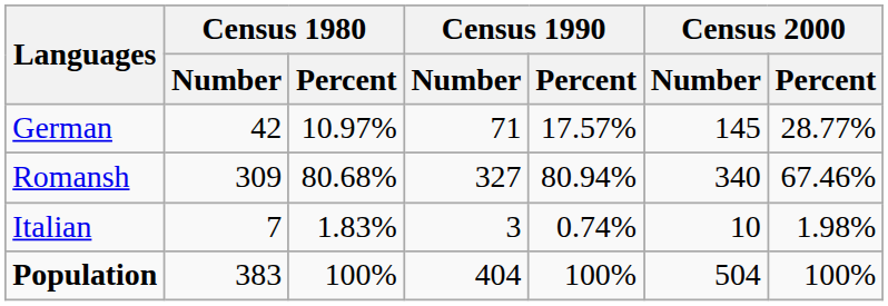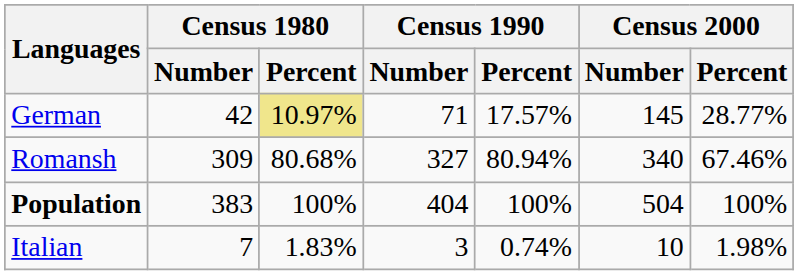German | Census 1980 / Percent: no background -> khaki background
rows swapped: Italian <-> Population
